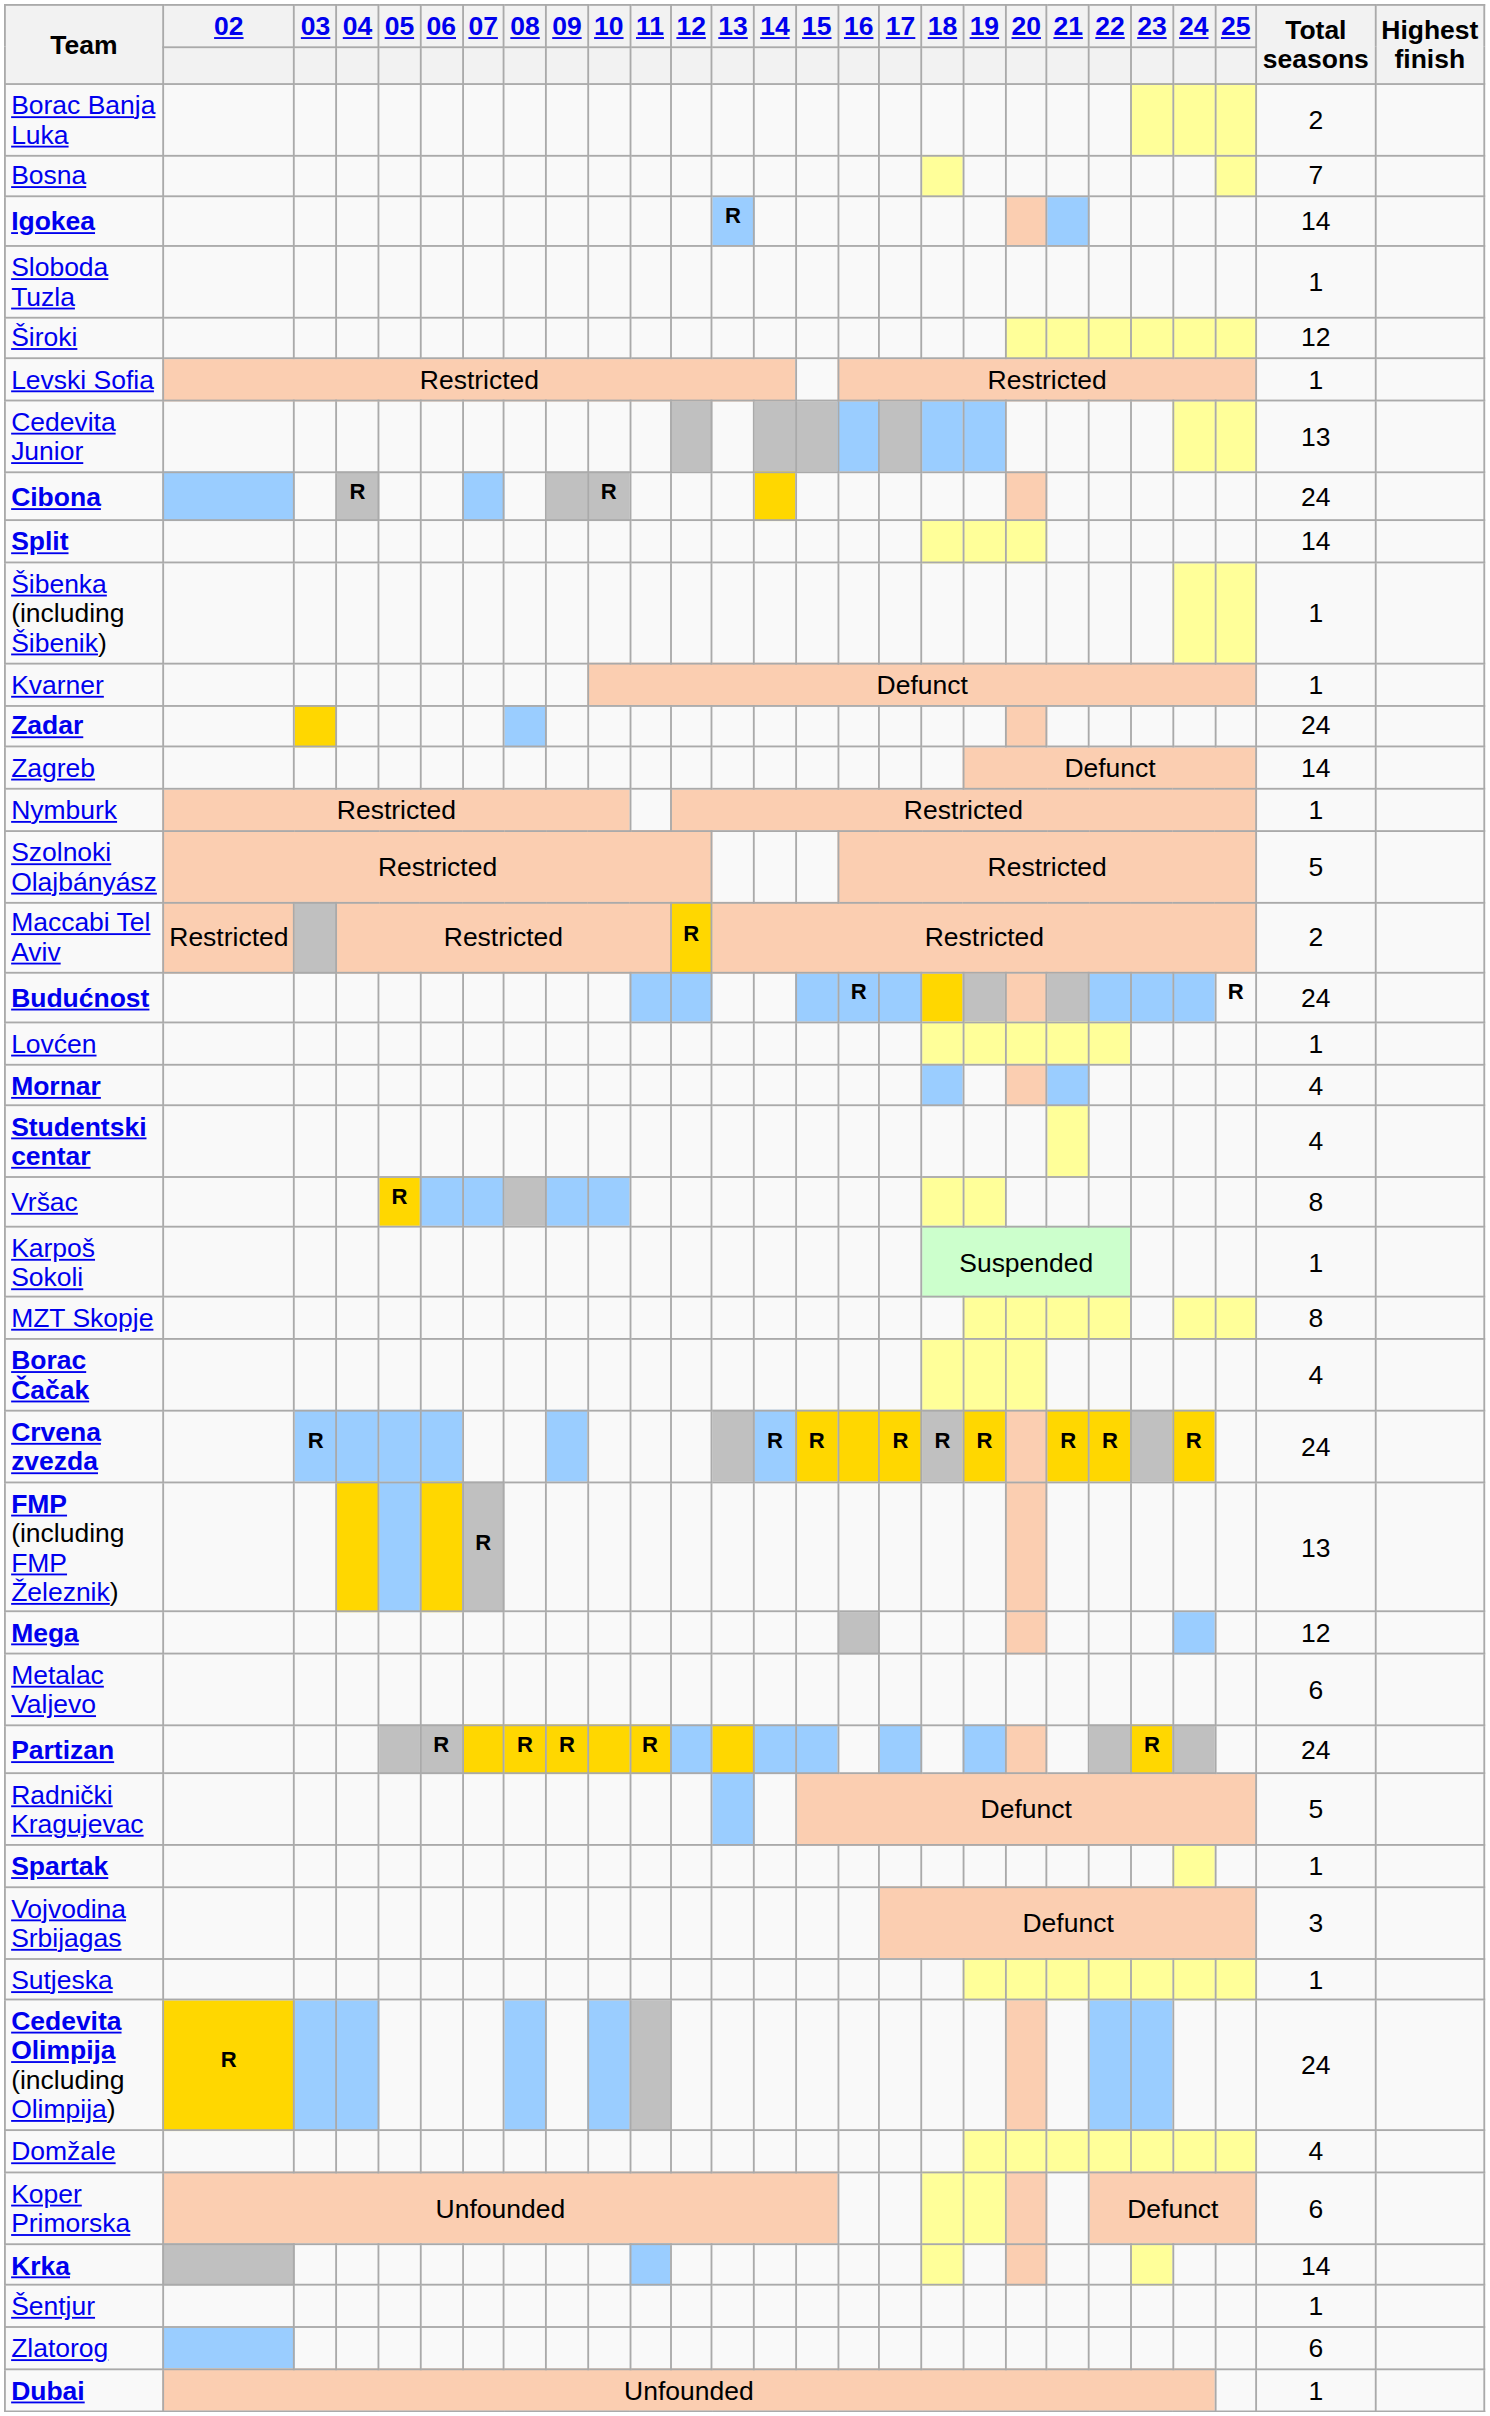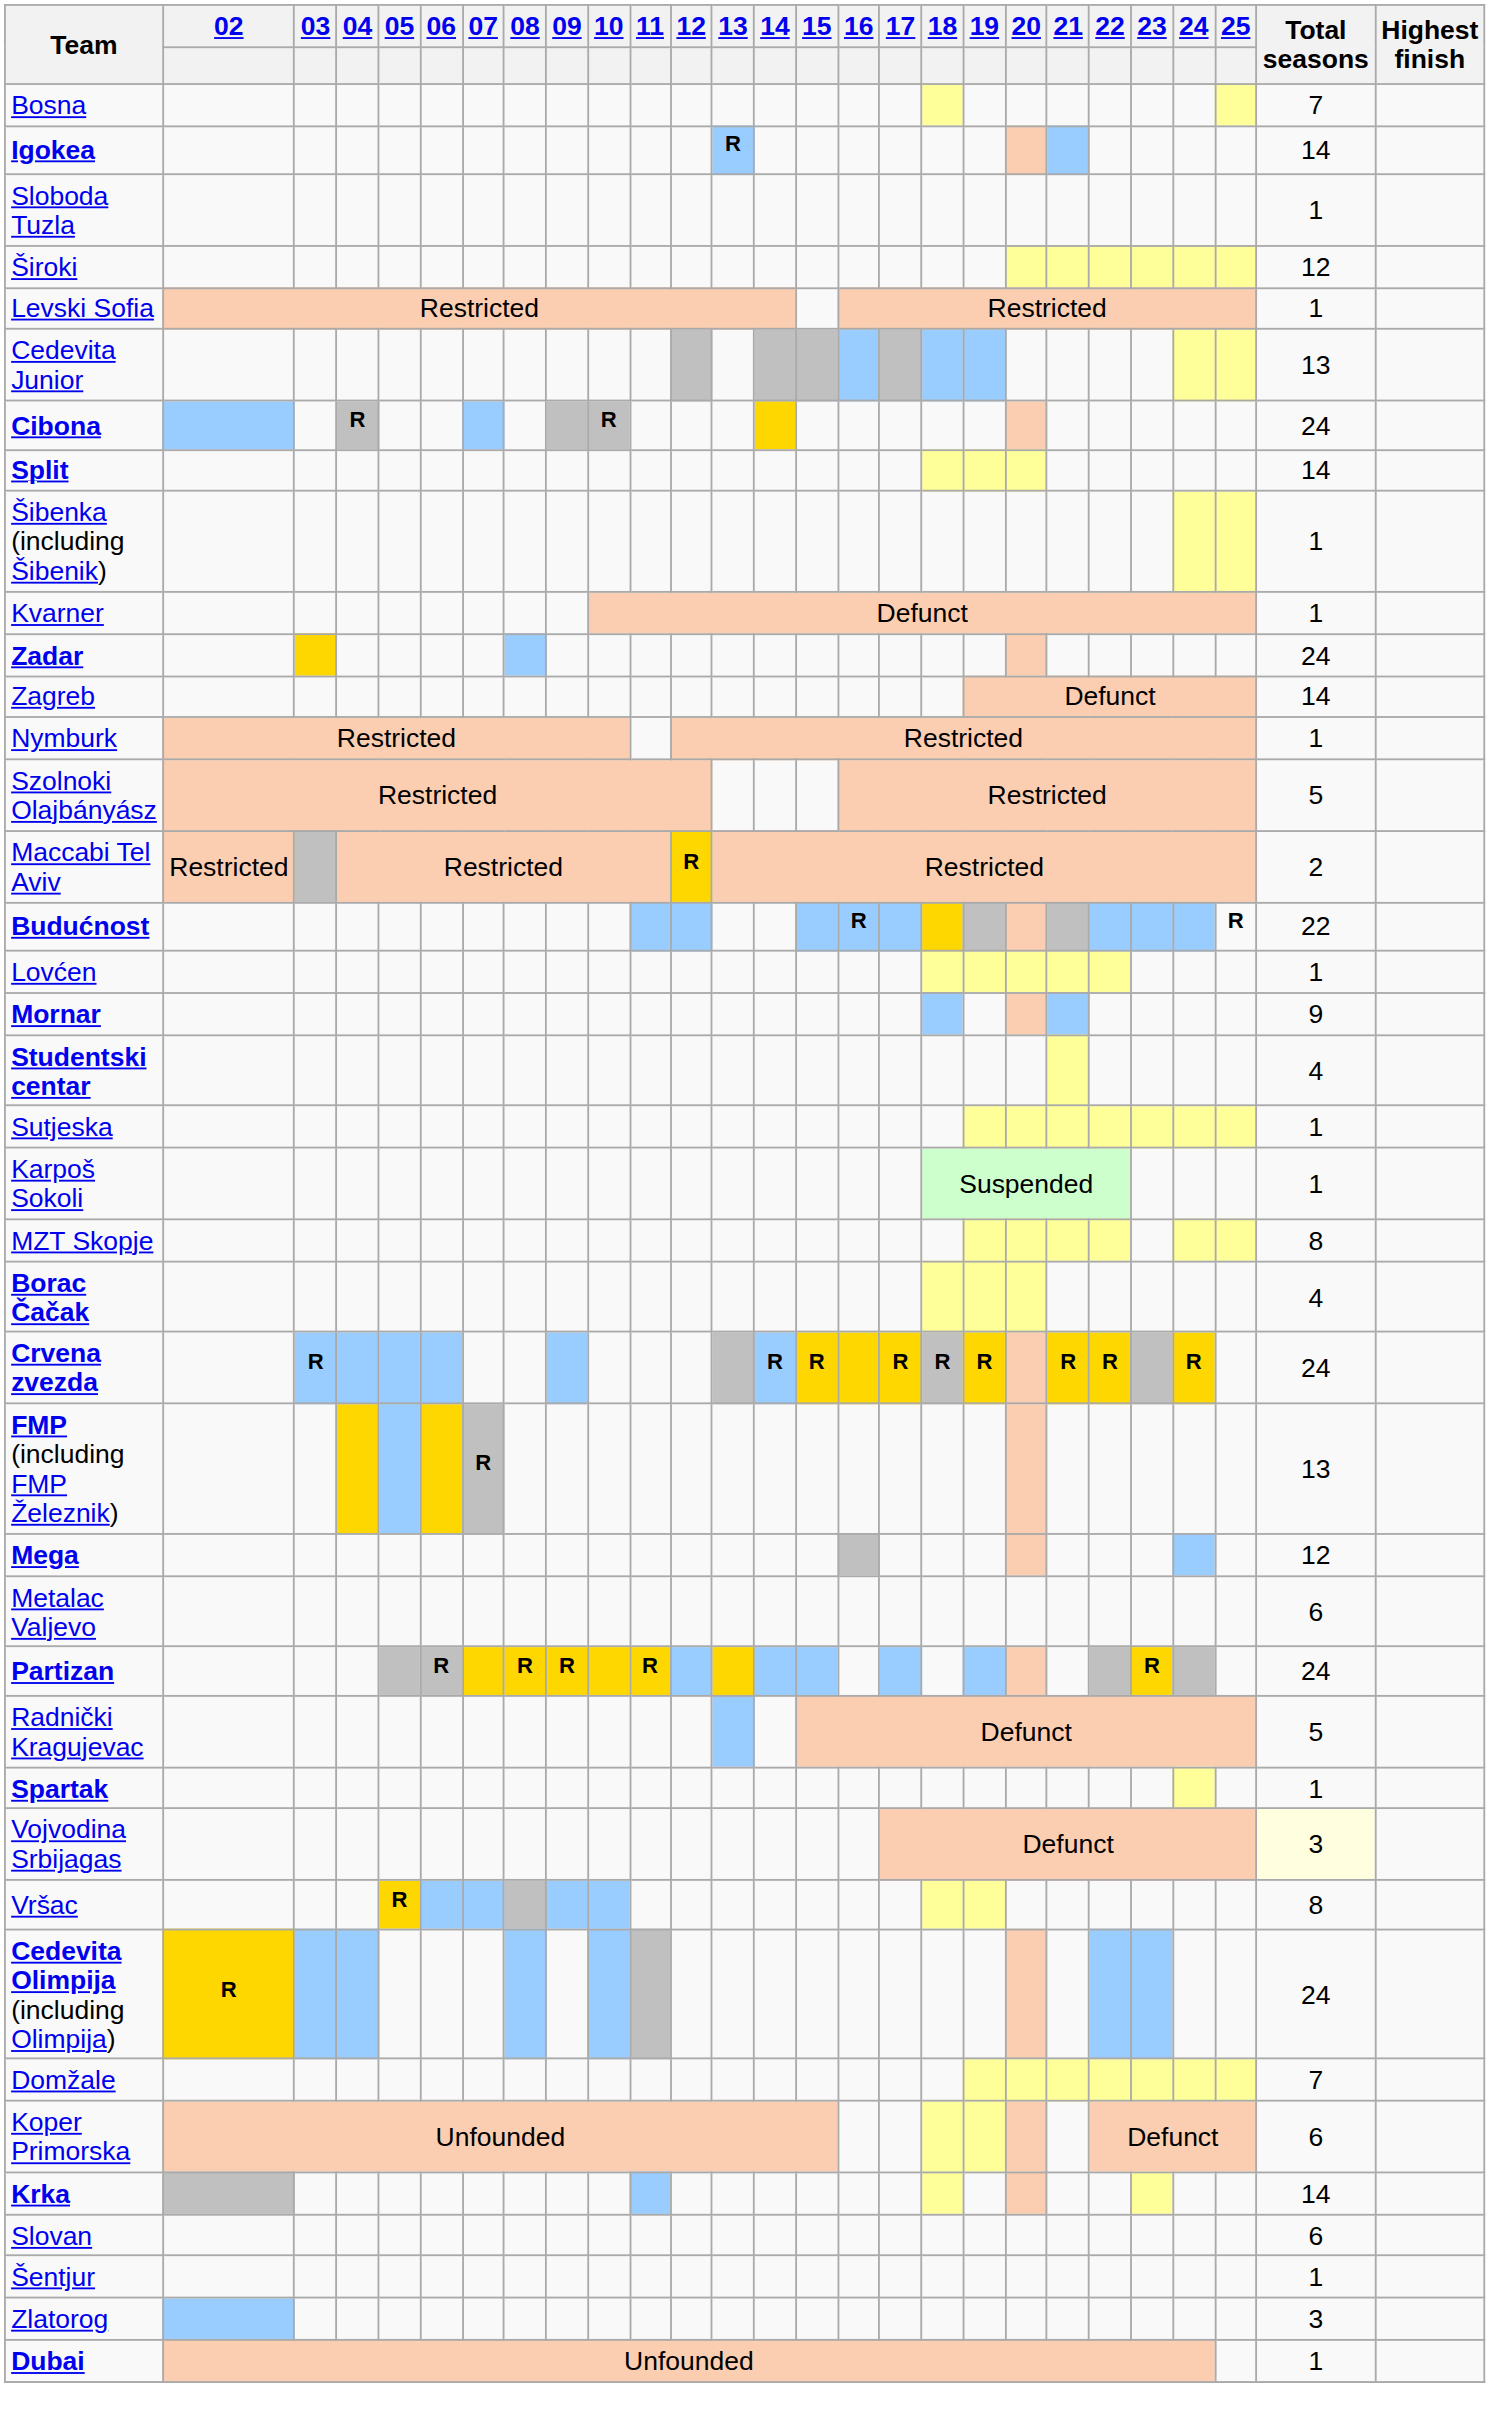- row: Borac Banja Luka | 2
Budućnost | Total seasons: 24 -> 22
Mornar | Total seasons: 4 -> 9
rows swapped: Sutjeska <-> Vršac
Vojvodina Srbijagas | Total seasons: no background -> lightyellow background
Domžale | Total seasons: 4 -> 7
+ row: Slovan | 6
Zlatorog | Total seasons: 6 -> 3
